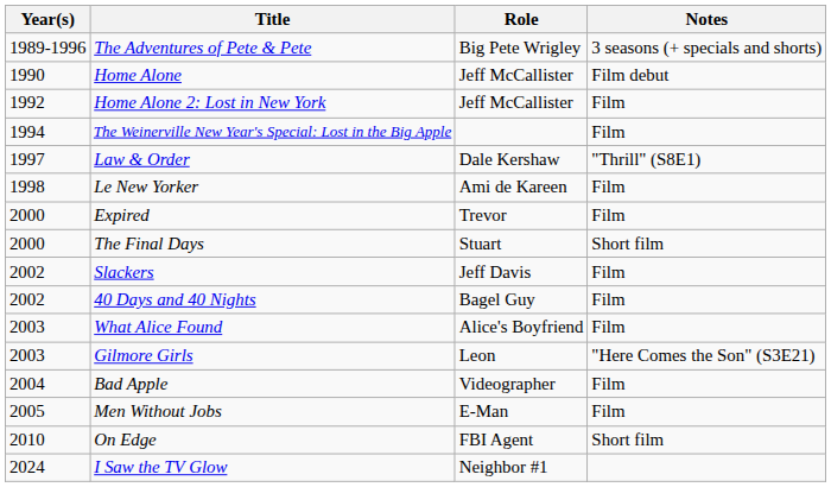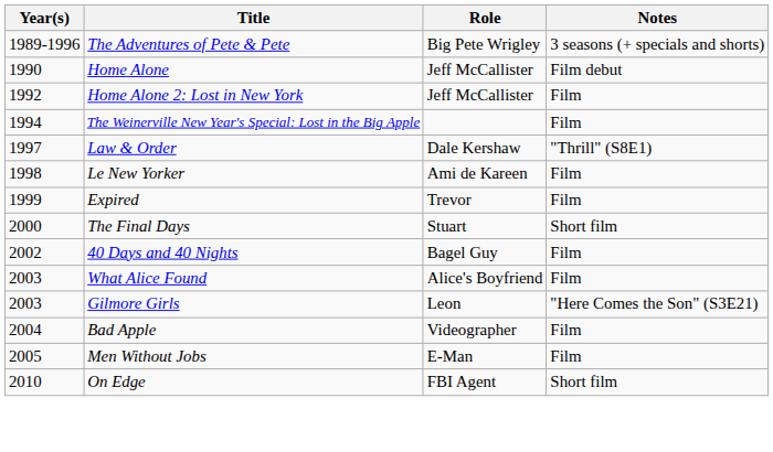Expired | Year(s): 2000 -> 1999
- row: 2002 | Slackers | Jeff Davis | Film
- row: 2024 | I Saw the TV Glow | Neighbor #1
